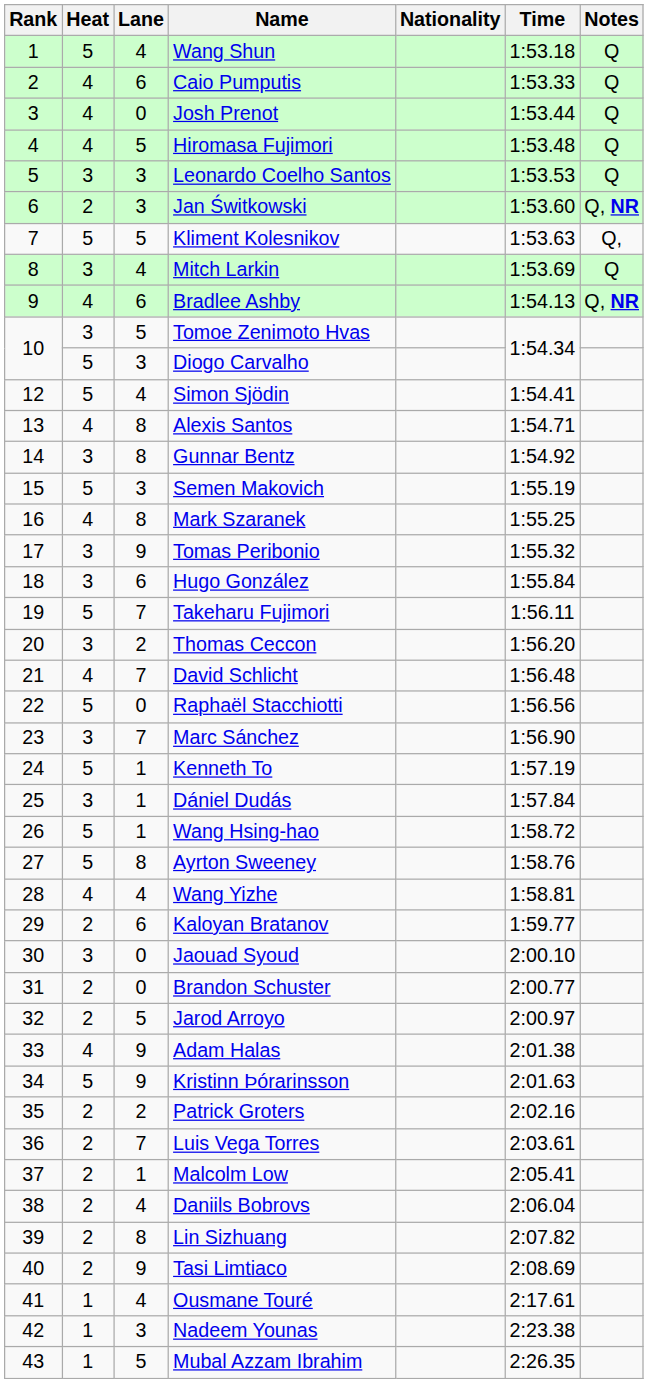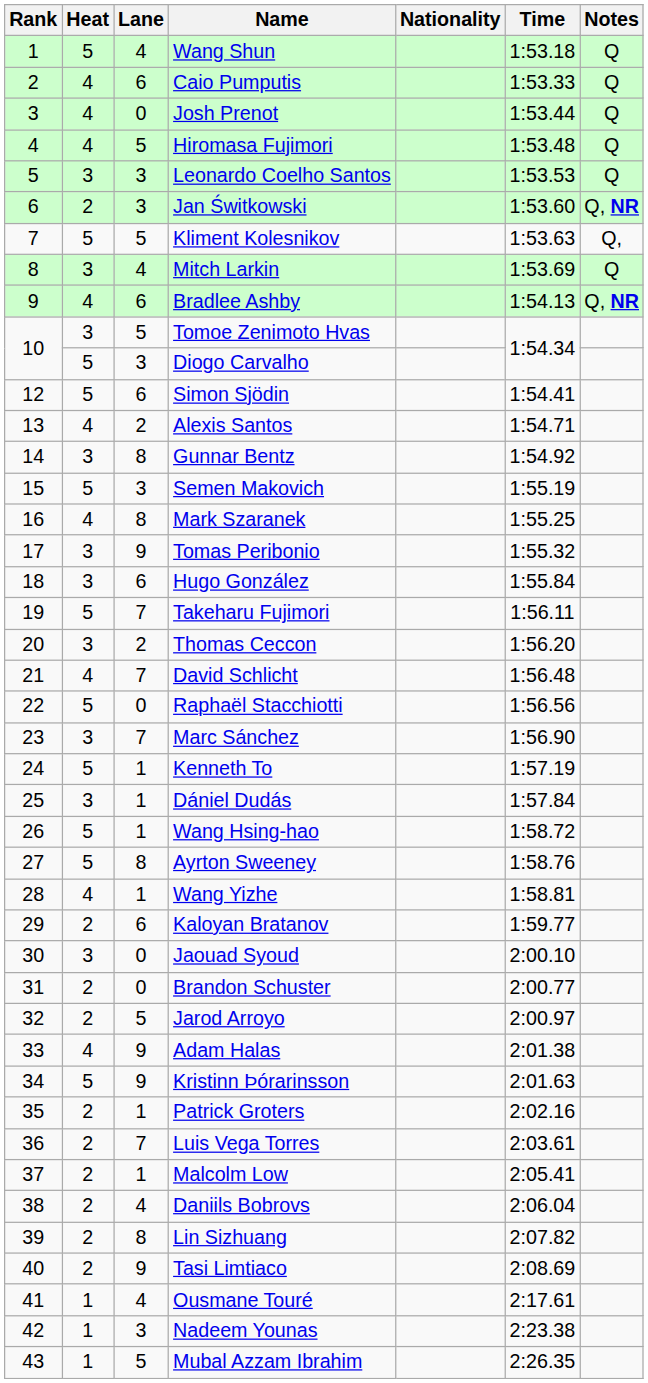Simon Sjödin | Lane: 4 -> 6
Alexis Santos | Lane: 8 -> 2
Wang Yizhe | Lane: 4 -> 1
Patrick Groters | Lane: 2 -> 1
